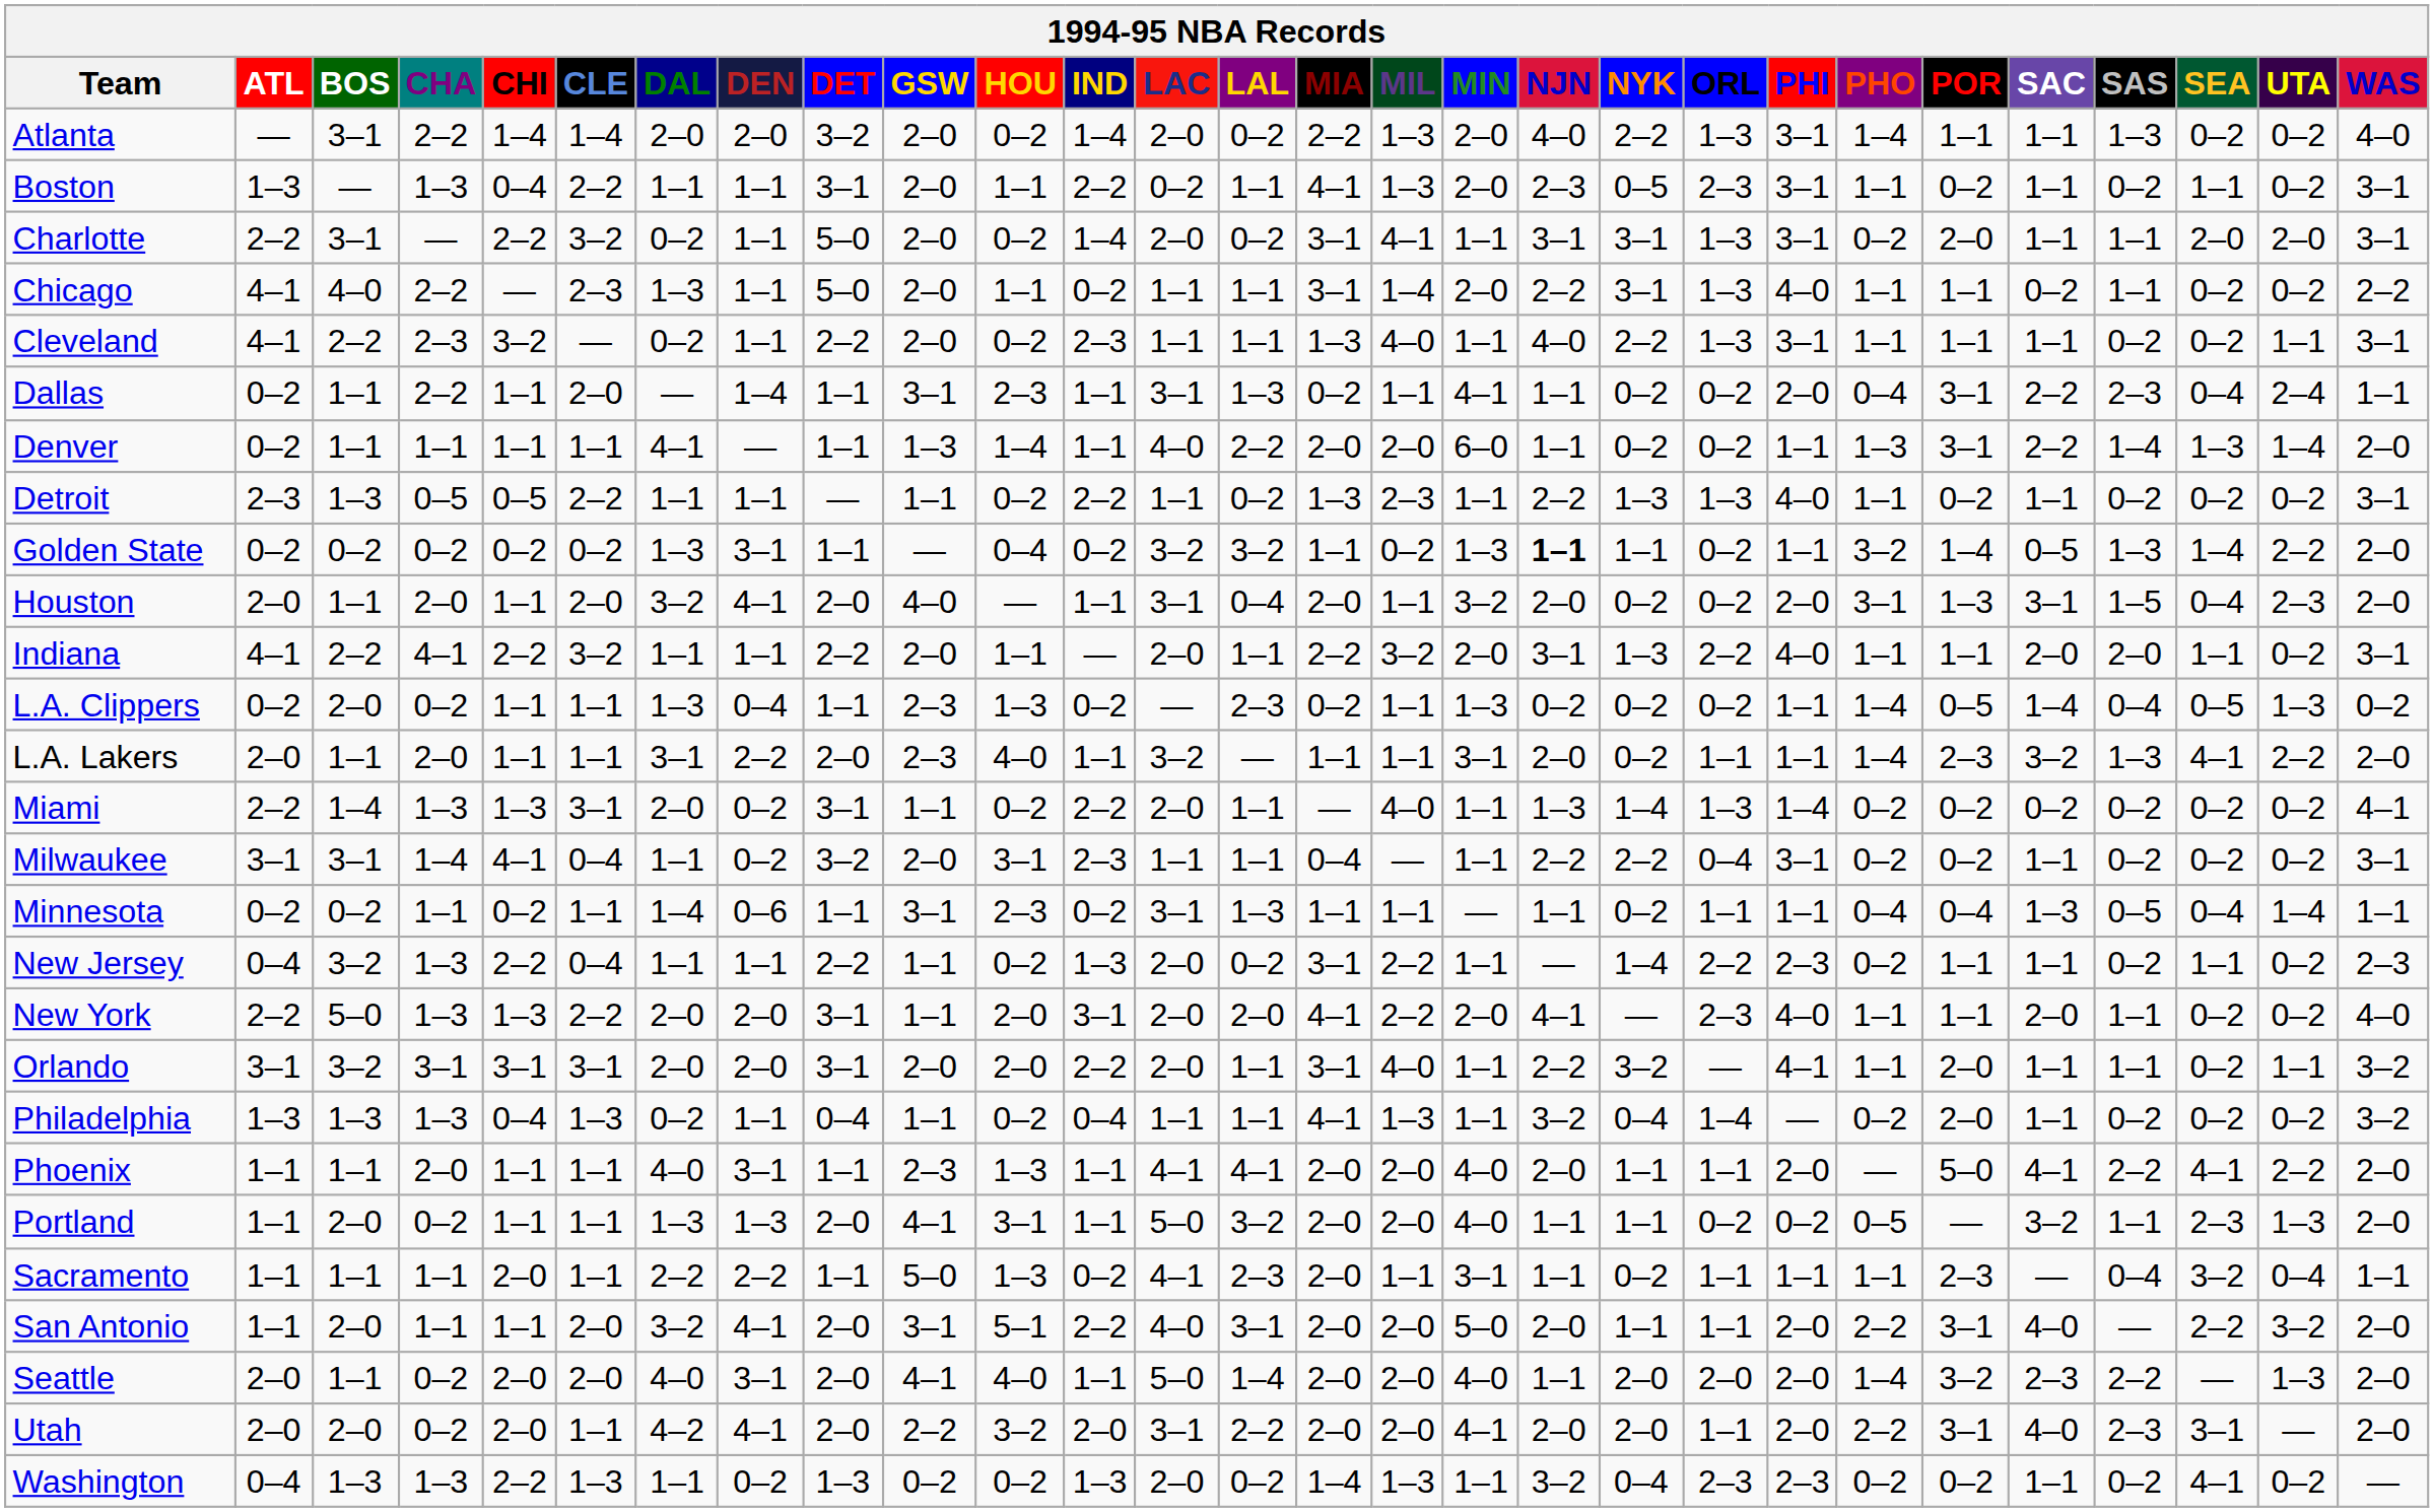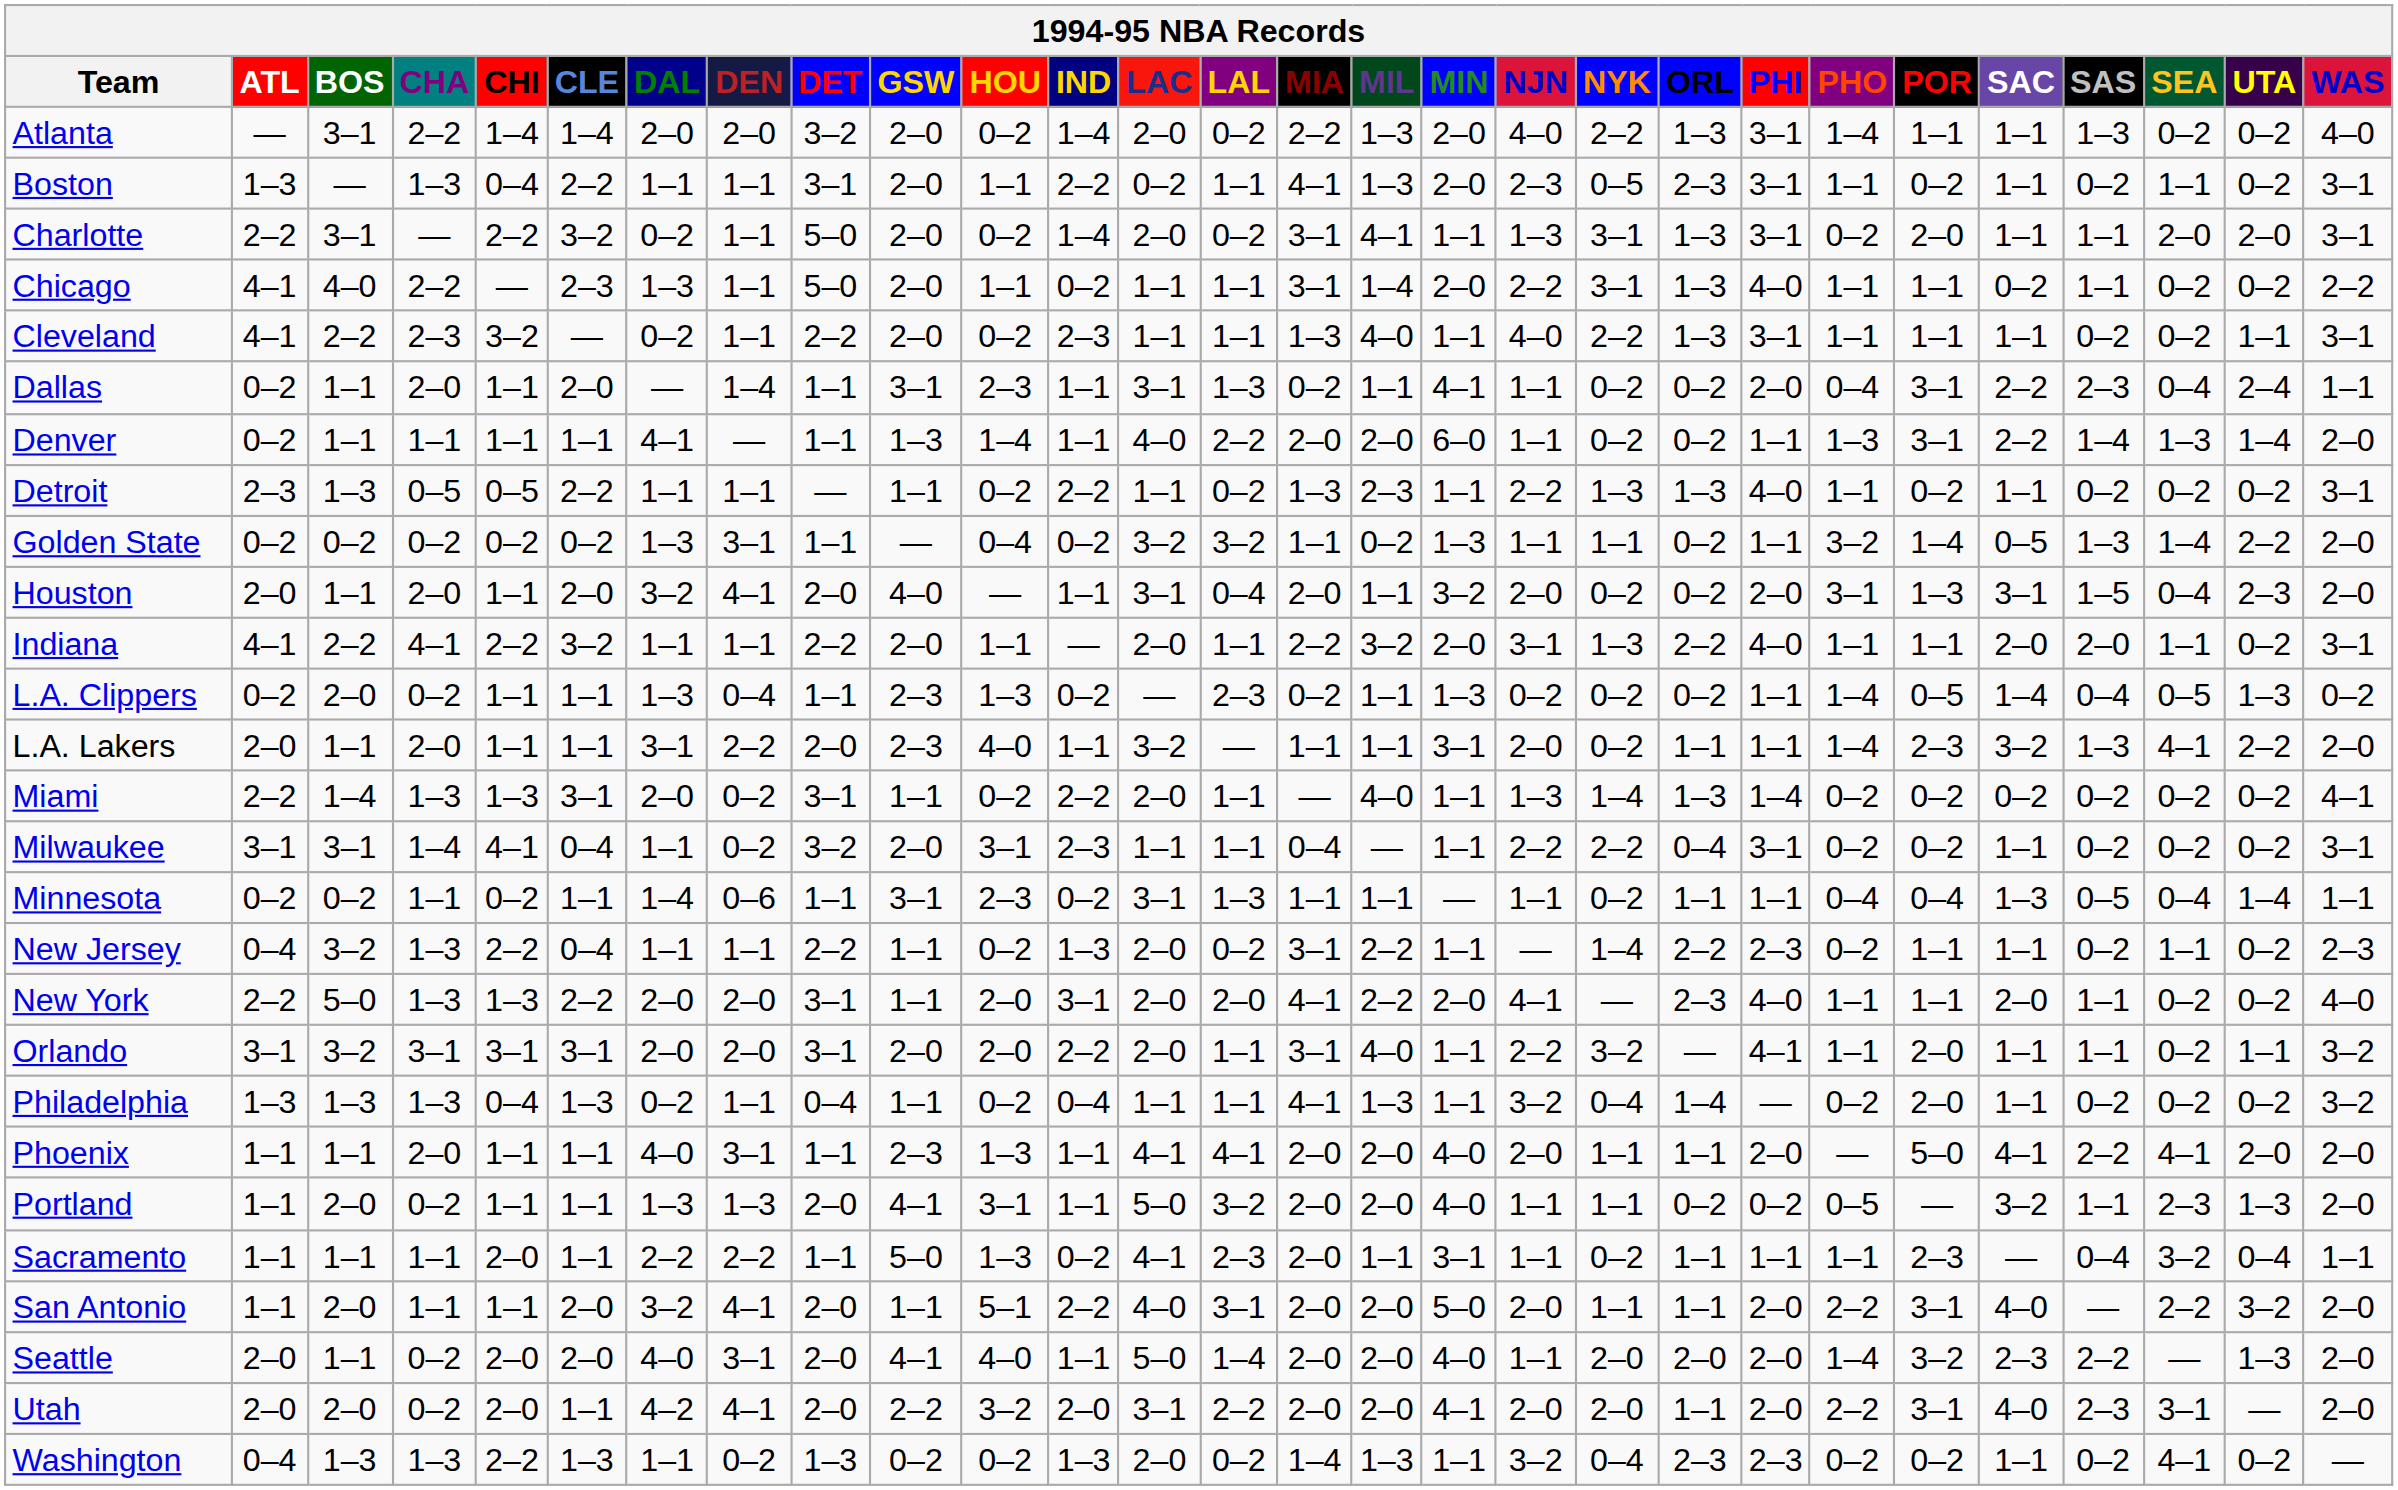Charlotte | NJN: 3–1 -> 1–3
Dallas | CHA: 2–2 -> 2–0
Golden State | NJN: bold -> normal
Phoenix | UTA: 2–2 -> 2–0
San Antonio | GSW: 3–1 -> 1–1
